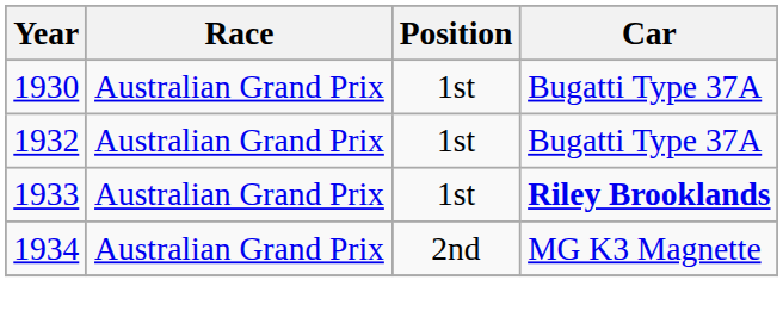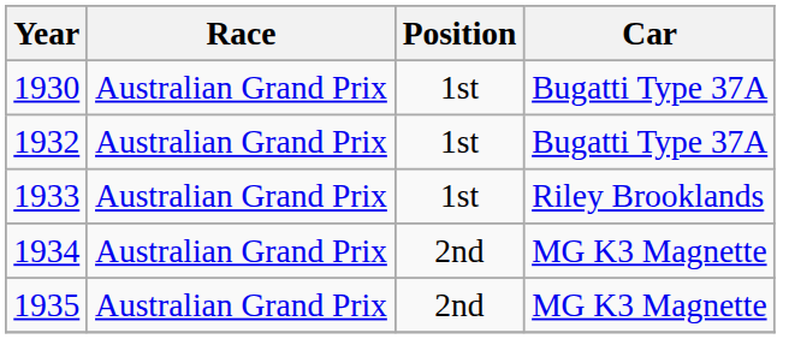1933 | Car: bold -> normal
+ row: 1935 | Australian Grand Prix | 2nd | MG K3 Magnette
